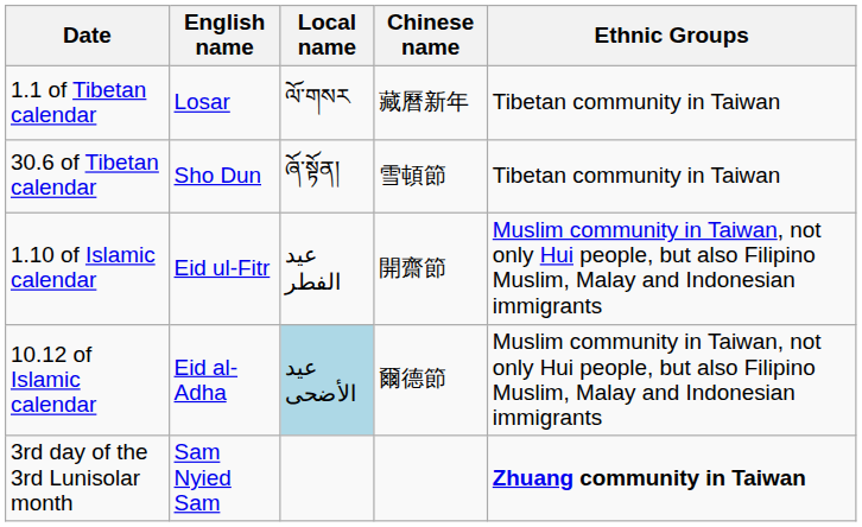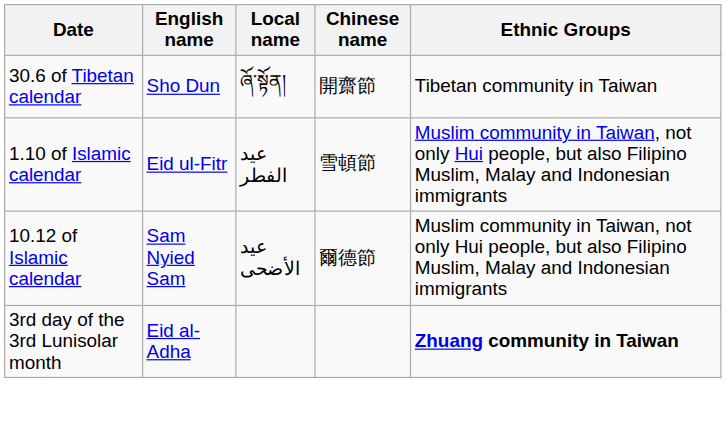- row: 1.1 of Tibetan calendar | Losar | ལོ་གསར | 藏曆新年 | Tibetan community in Taiwan
30.6 of Tibetan calendar | Chinese name: 雪頓節 -> 開齋節
1.10 of Islamic calendar | Chinese name: 開齋節 -> 雪頓節
10.12 of Islamic calendar | English name: Eid al-Adha -> Sam Nyied Sam
10.12 of Islamic calendar | Local name: lightblue background -> no background
3rd day of the 3rd Lunisolar month | English name: Sam Nyied Sam -> Eid al-Adha
